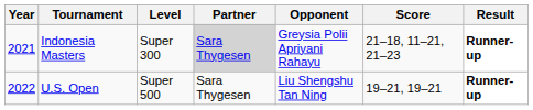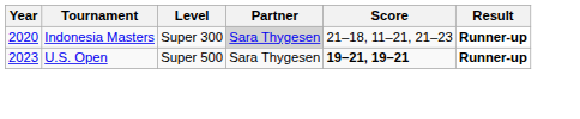- column: Opponent | Greysia Polii Apriyani Rahayu | Liu Shengshu Tan Ning
Indonesia Masters | Year: 2021 -> 2020
U.S. Open | Year: 2022 -> 2023
U.S. Open | Score: normal -> bold
